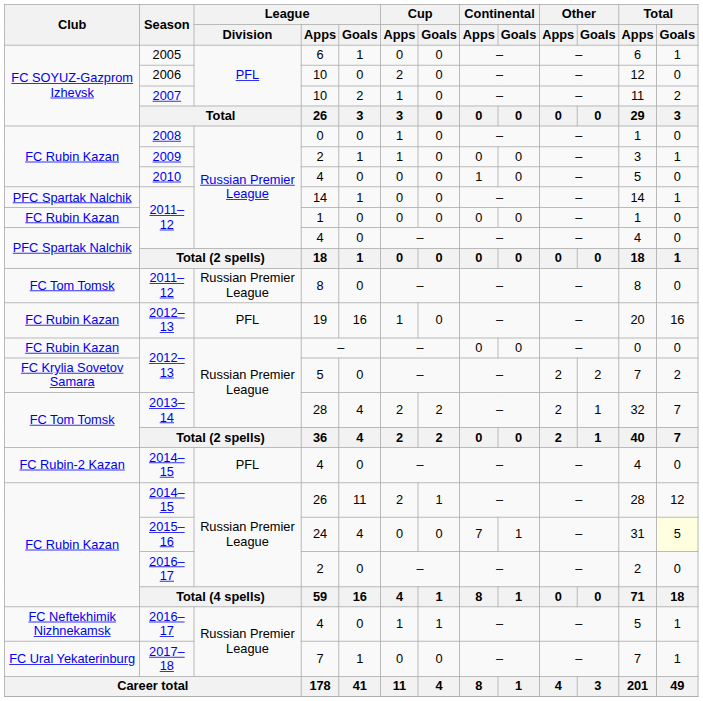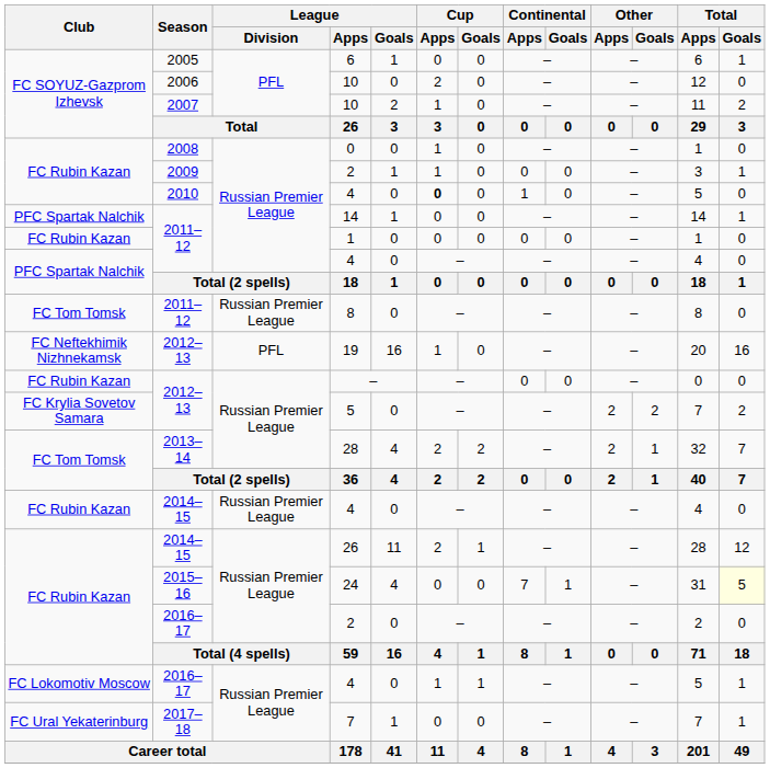2010 / 4 | Cup / Apps: normal -> bold
19 | Club: FC Rubin Kazan -> FC Neftekhimik Nizhnekamsk
2014–15 / 4 | Club: FC Rubin-2 Kazan -> FC Rubin Kazan
2014–15 / 4 | League / Division: PFL -> Russian Premier League
2016–17 / 4 | Club: FC Neftekhimik Nizhnekamsk -> FC Lokomotiv Moscow
